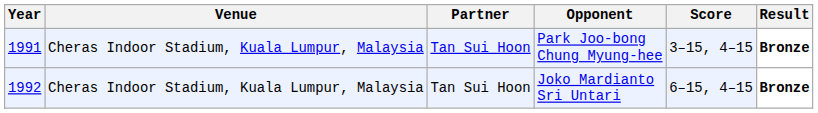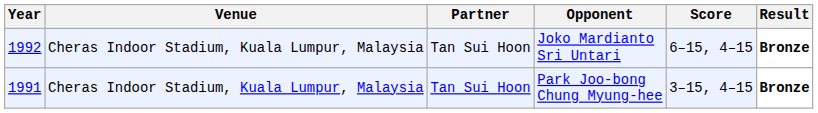rows swapped: Park Joo-bong Chung Myung-hee <-> Joko Mardianto Sri Untari
